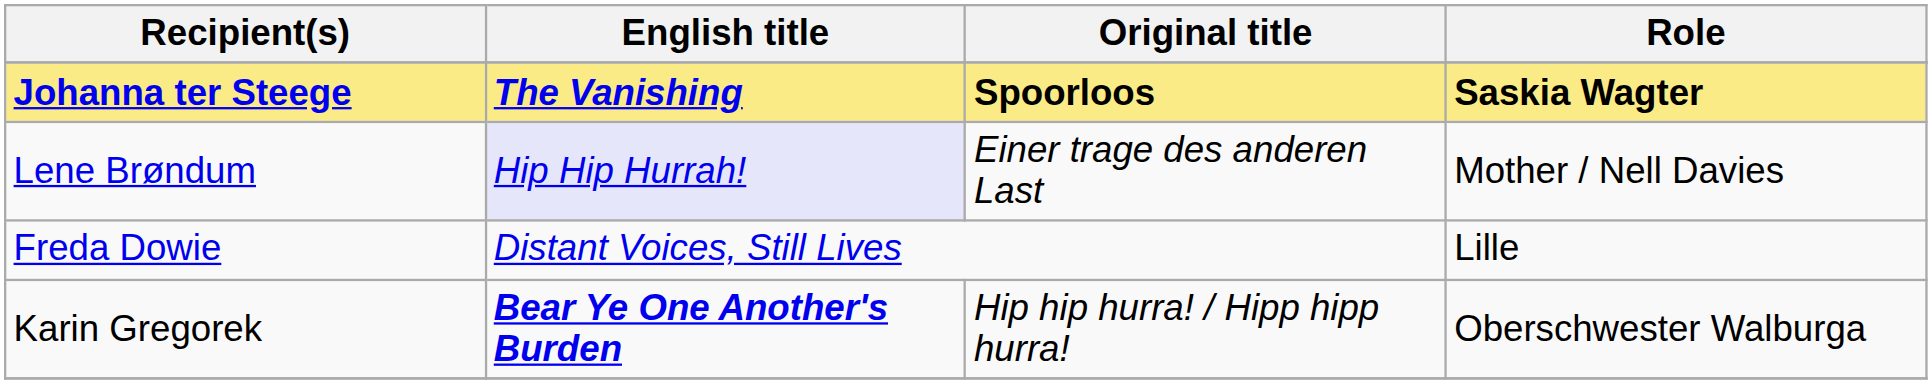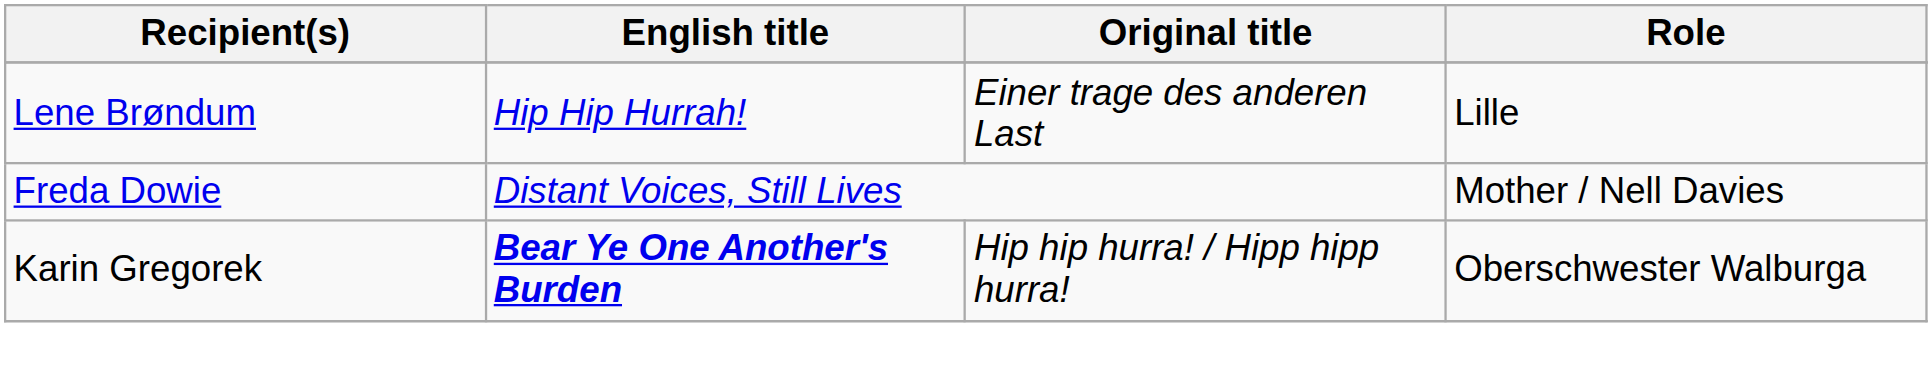- row: Johanna ter Steege | The Vanishing | Spoorloos | Saskia Wagter
Lene Brøndum | English title: lavender background -> no background
Lene Brøndum | Role: Mother / Nell Davies -> Lille
Freda Dowie | Role: Lille -> Mother / Nell Davies
